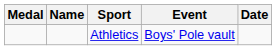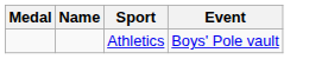- column: Date
